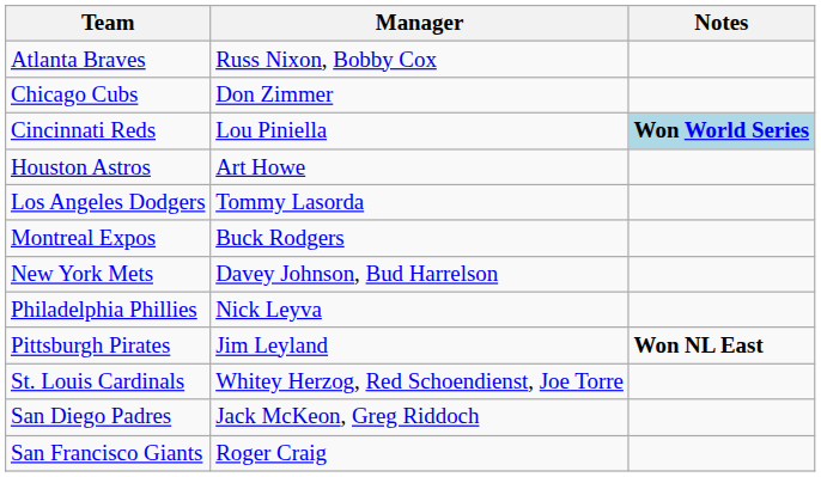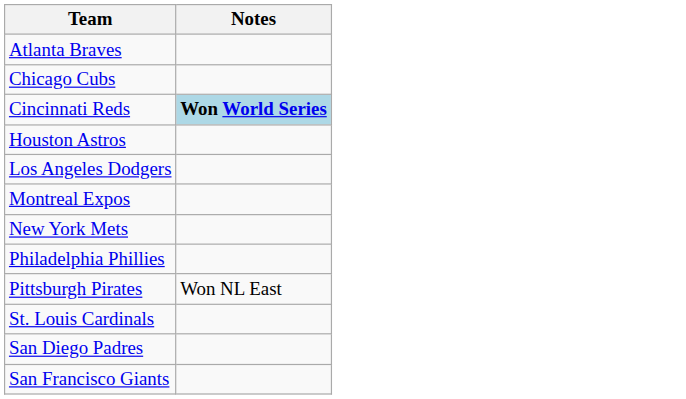- column: Manager | Russ Nixon, Bobby Cox | Don Zimmer | Lou Piniella | Art Howe | Tommy Lasorda | Buck Rodgers | Davey Johnson, Bud Harrelson | Nick Leyva | Jim Leyland | Whitey Herzog, Red Schoendienst, Joe Torre | Jack McKeon, Greg Riddoch | Roger Craig
Pittsburgh Pirates | Notes: bold -> normal
